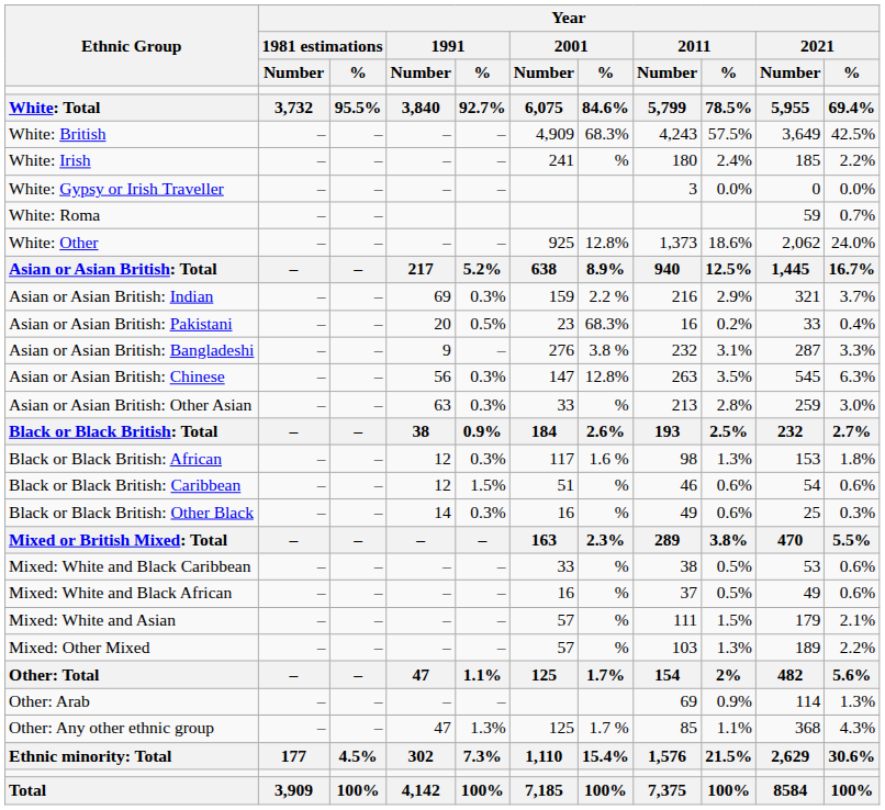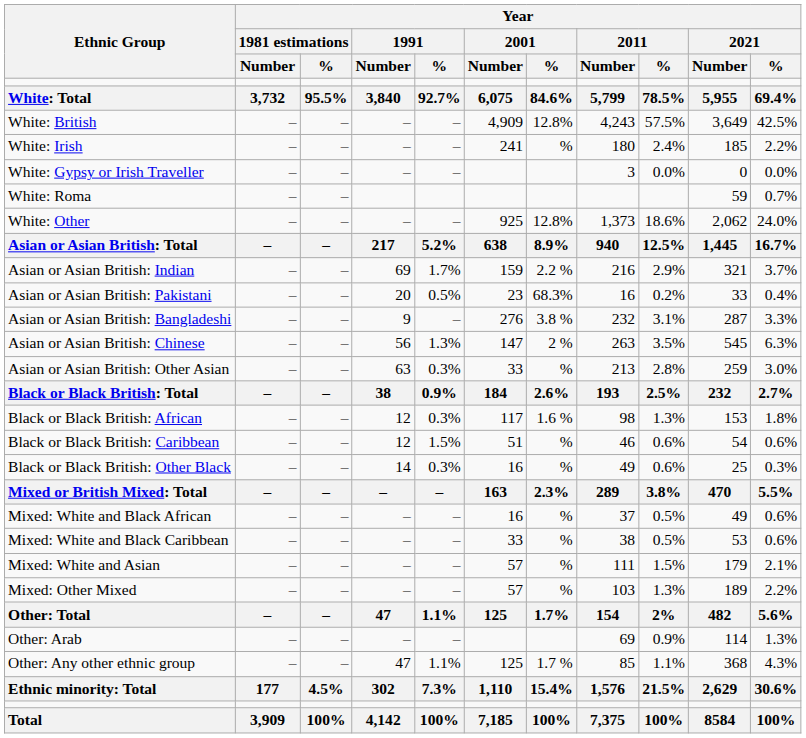White: British | Year / 2001 / %: 68.3% -> 12.8%
Asian or Asian British: Indian | Year / 1991 / %: 0.3% -> 1.7%
Asian or Asian British: Chinese | Year / 1991 / %: 0.3% -> 1.3%
Asian or Asian British: Chinese | Year / 2001 / %: 12.8% -> 2 %
rows swapped: Mixed: White and Black Caribbean <-> Mixed: White and Black African
Other: Any other ethnic group | Year / 1991 / %: 1.3% -> 1.1%
